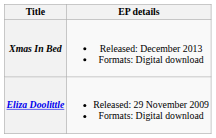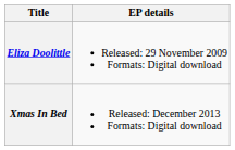rows swapped: Eliza Doolittle <-> Xmas In Bed
